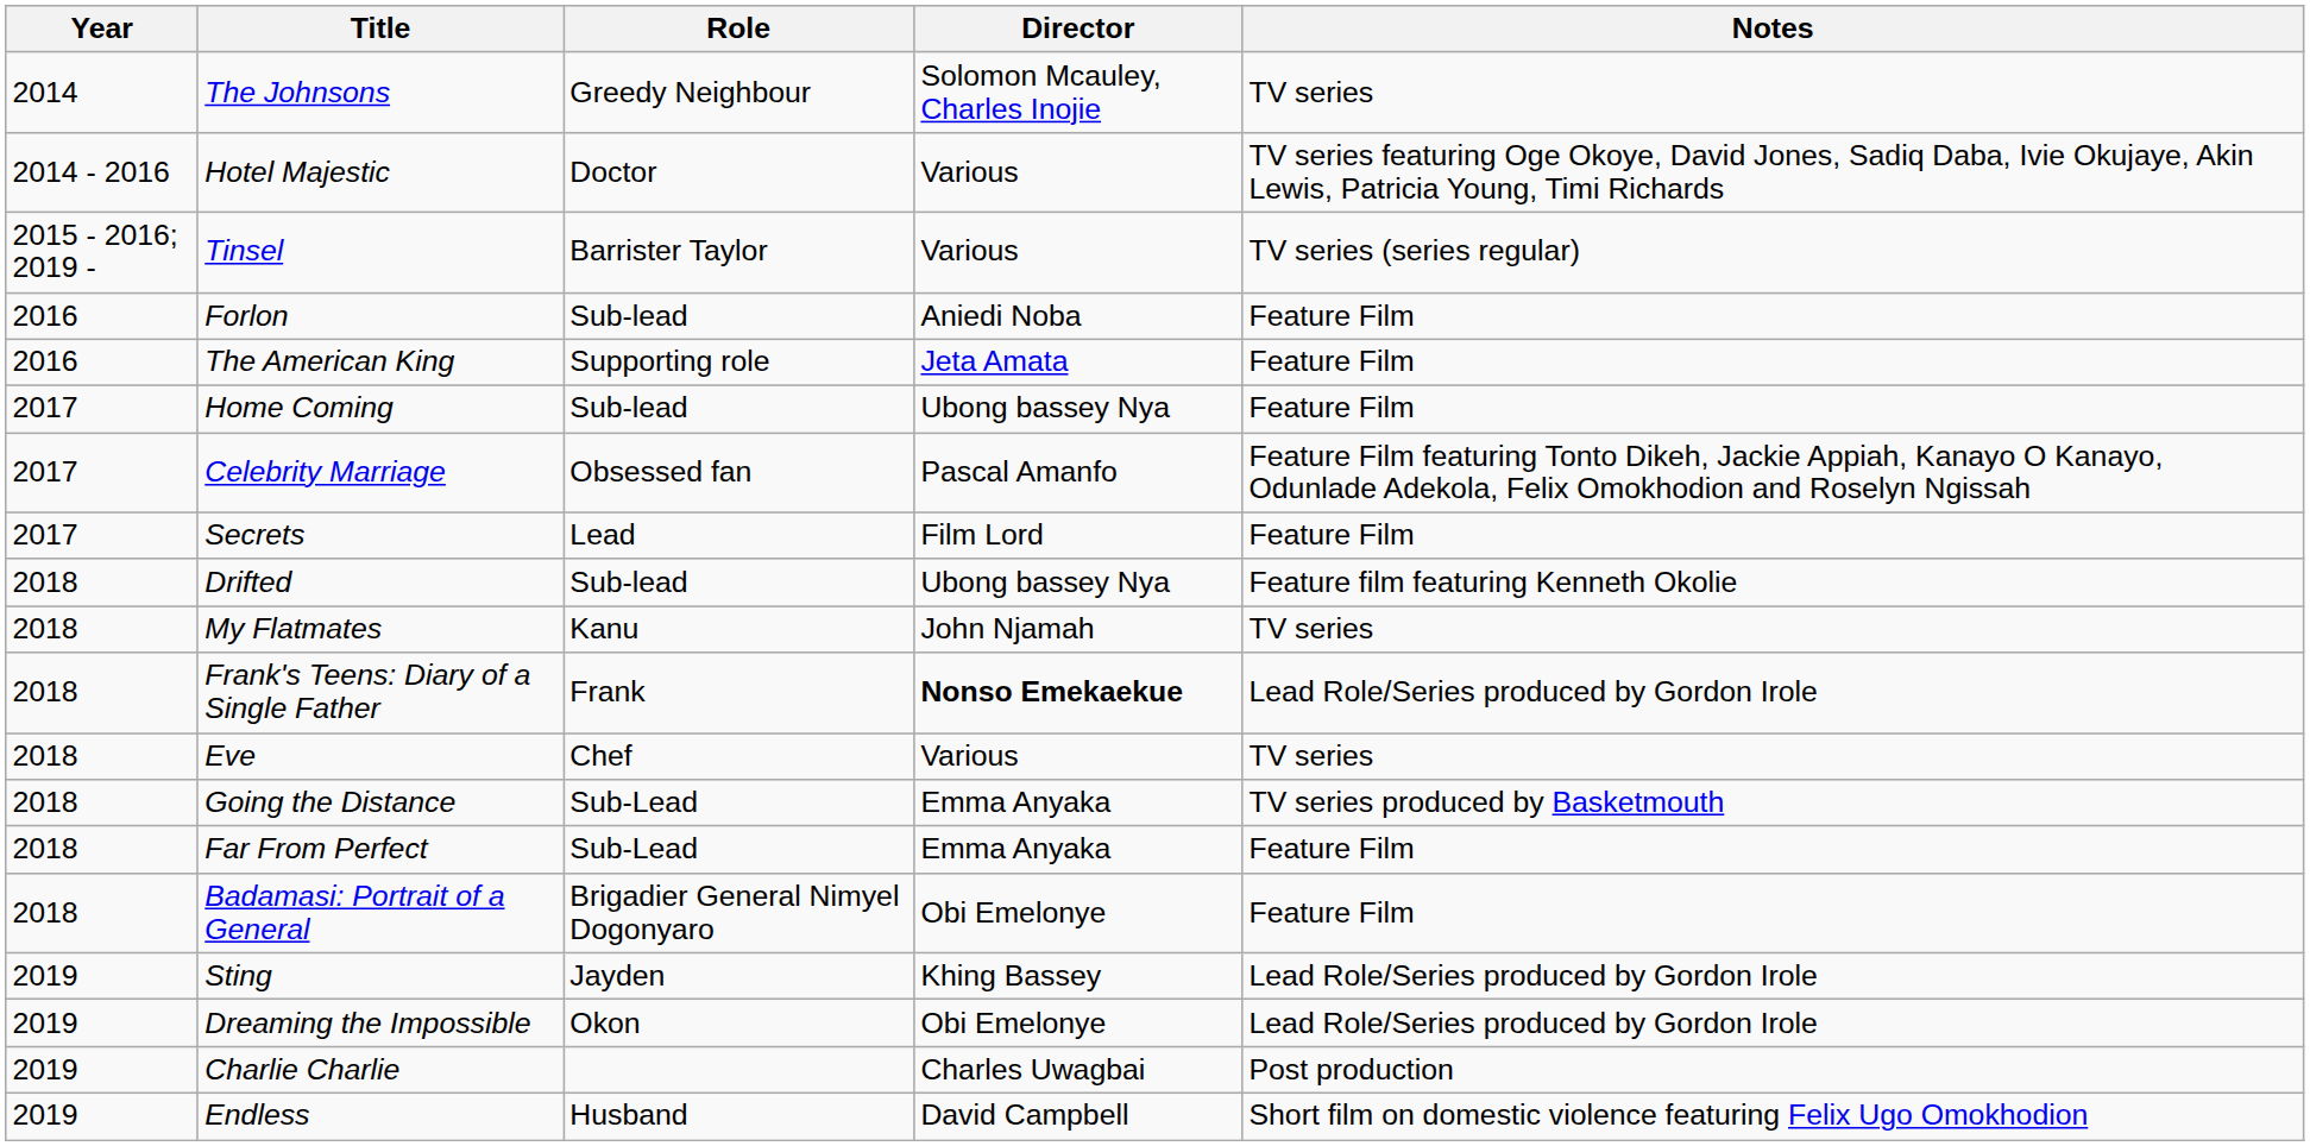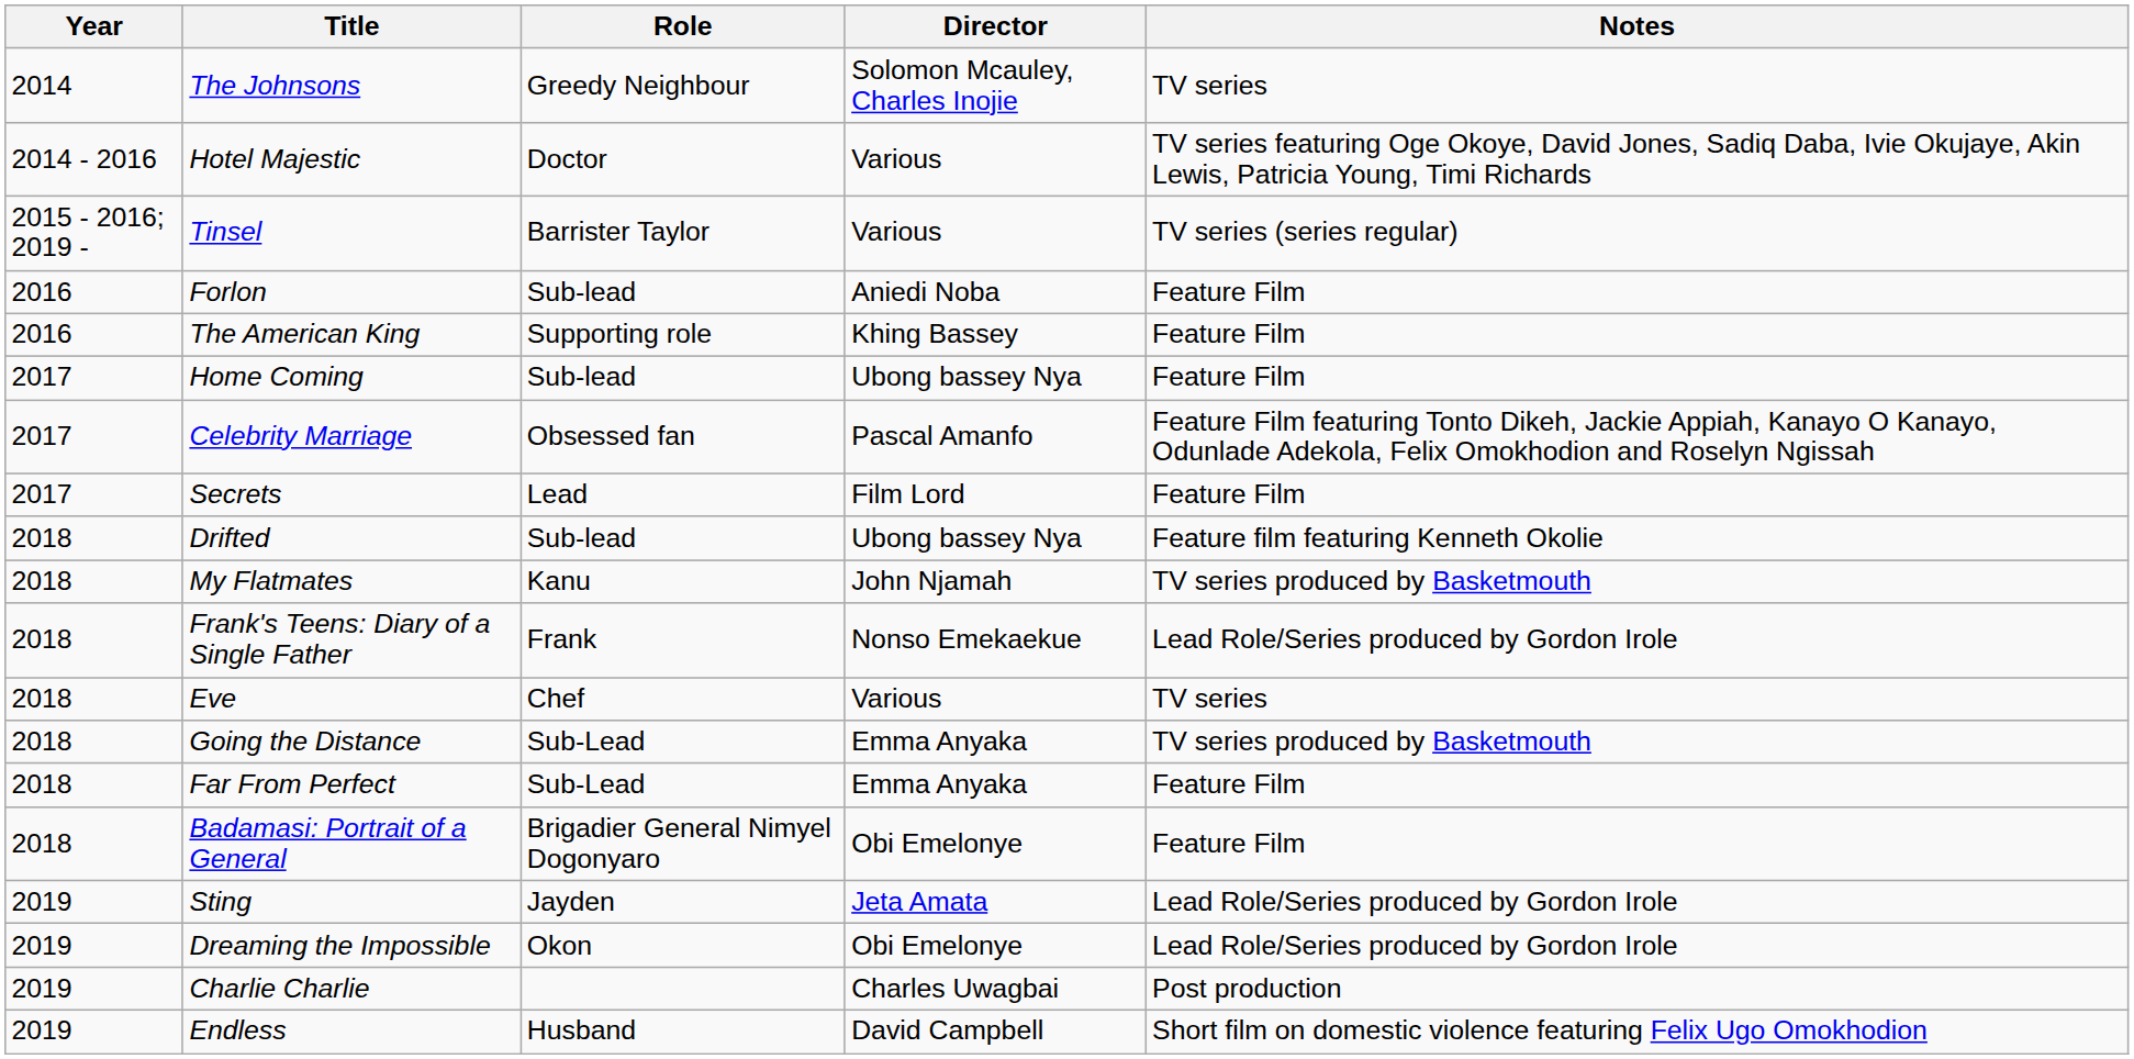The American King | Director: Jeta Amata -> Khing Bassey
My Flatmates | Notes: TV series -> TV series produced by Basketmouth
Frank's Teens: Diary of a Single Father | Director: bold -> normal
Sting | Director: Khing Bassey -> Jeta Amata
